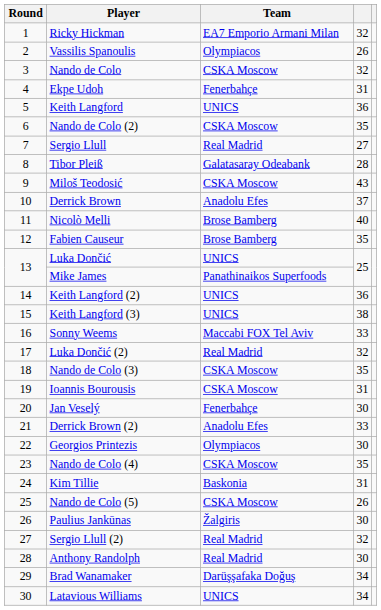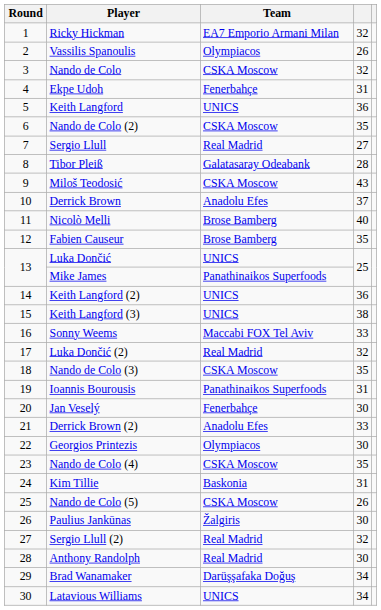Ioannis Bourousis | Team: CSKA Moscow -> Panathinaikos Superfoods
